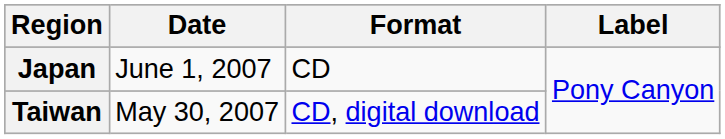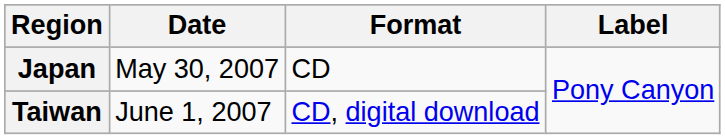Japan | Date: June 1, 2007 -> May 30, 2007
Taiwan | Date: May 30, 2007 -> June 1, 2007
